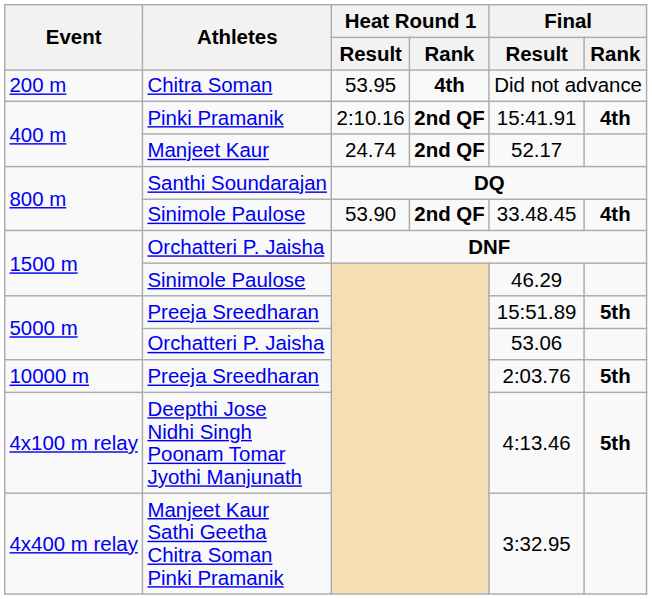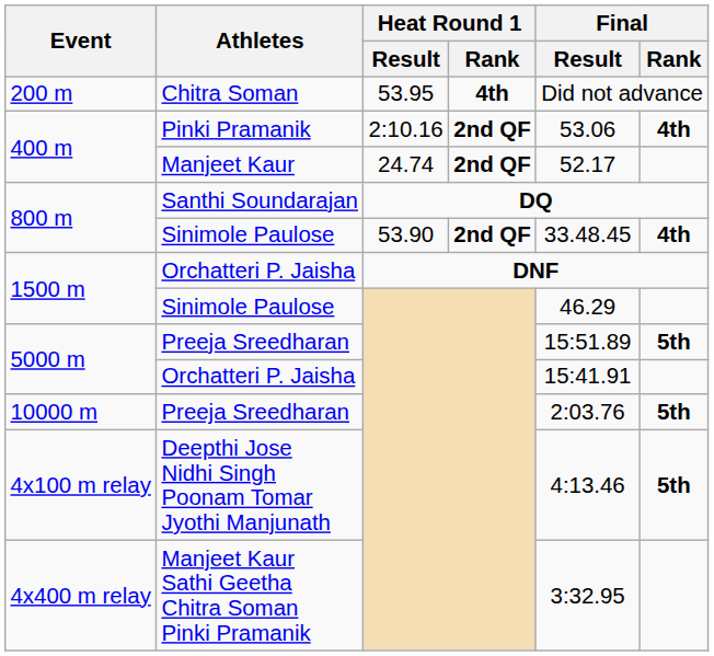Pinki Pramanik | Final / Result: 15:41.91 -> 53.06
5000 m / Orchatteri P. Jaisha | Final / Result: 53.06 -> 15:41.91
